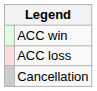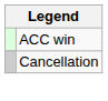- row: ACC loss
